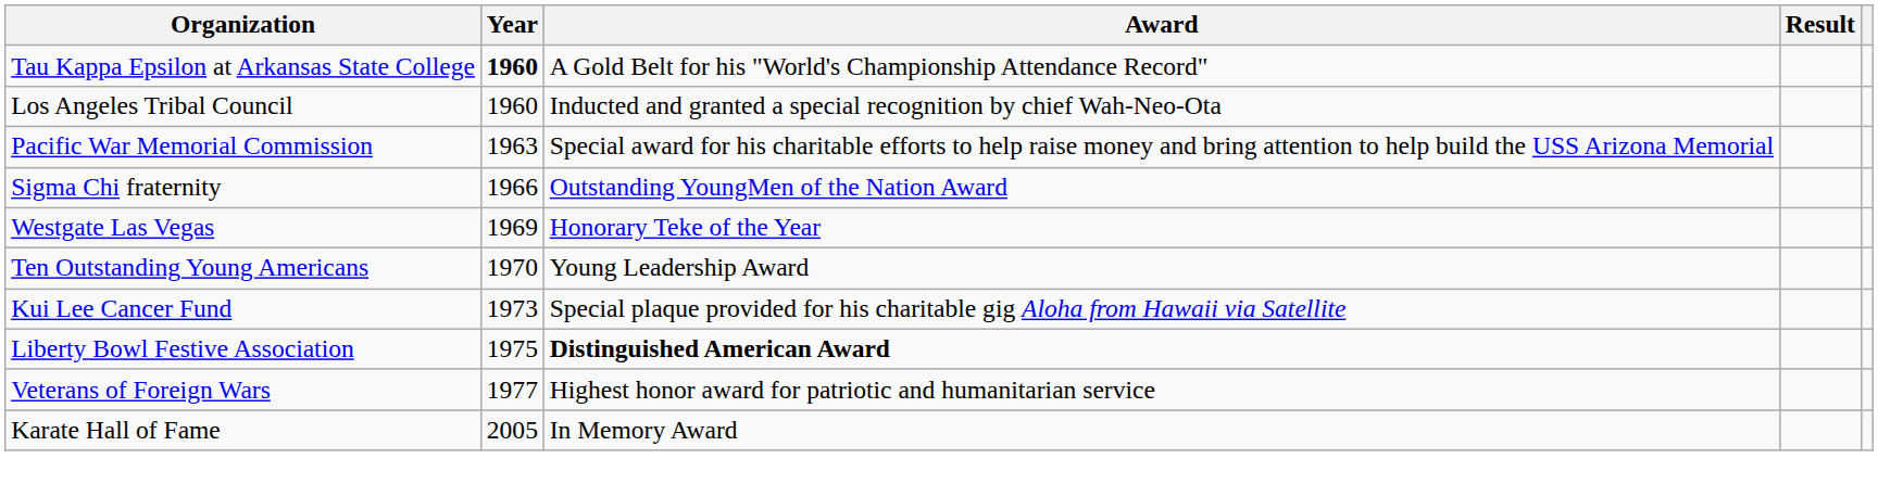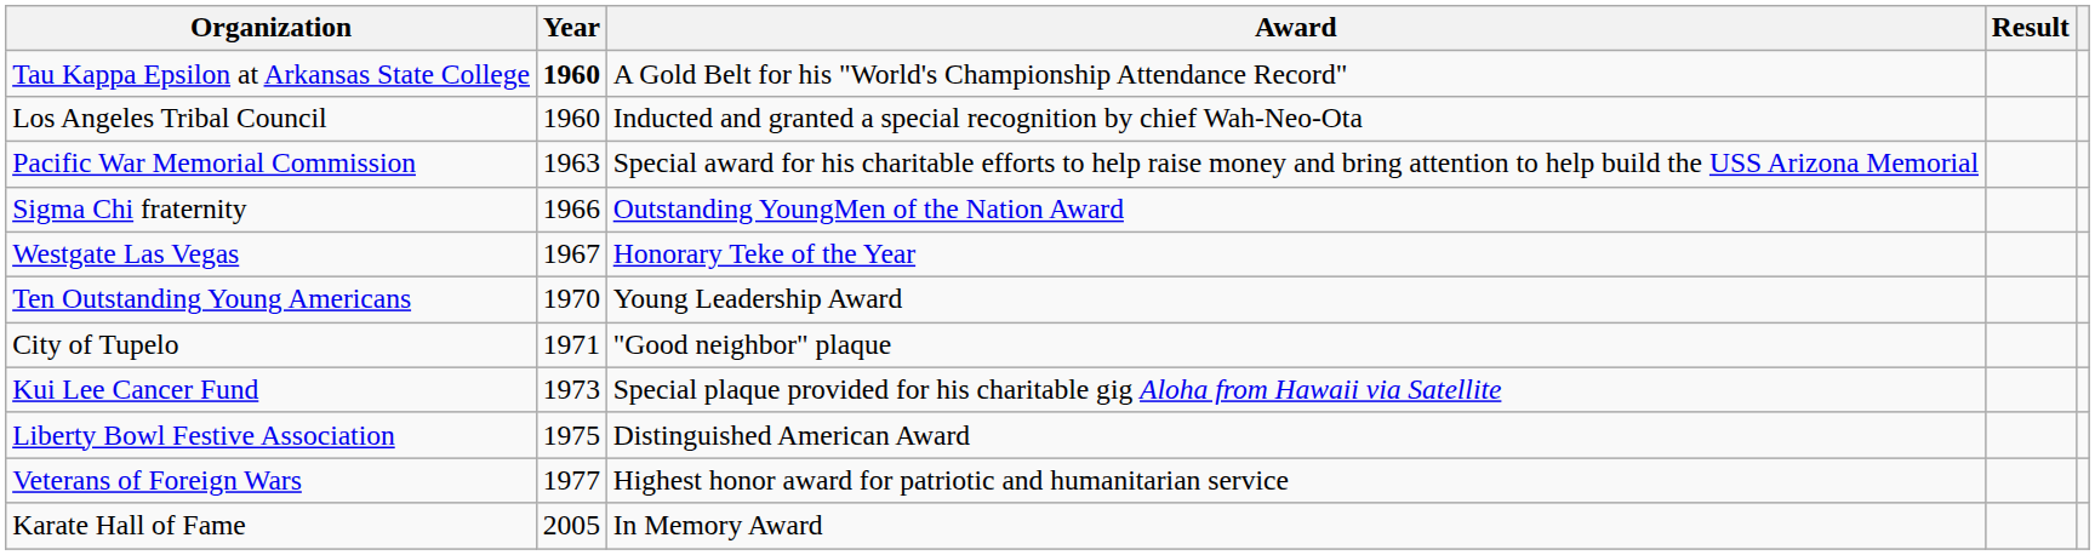Westgate Las Vegas | Year: 1969 -> 1967
+ row: City of Tupelo | 1971 | "Good neighbor" plaque
Liberty Bowl Festive Association | Award: bold -> normal
